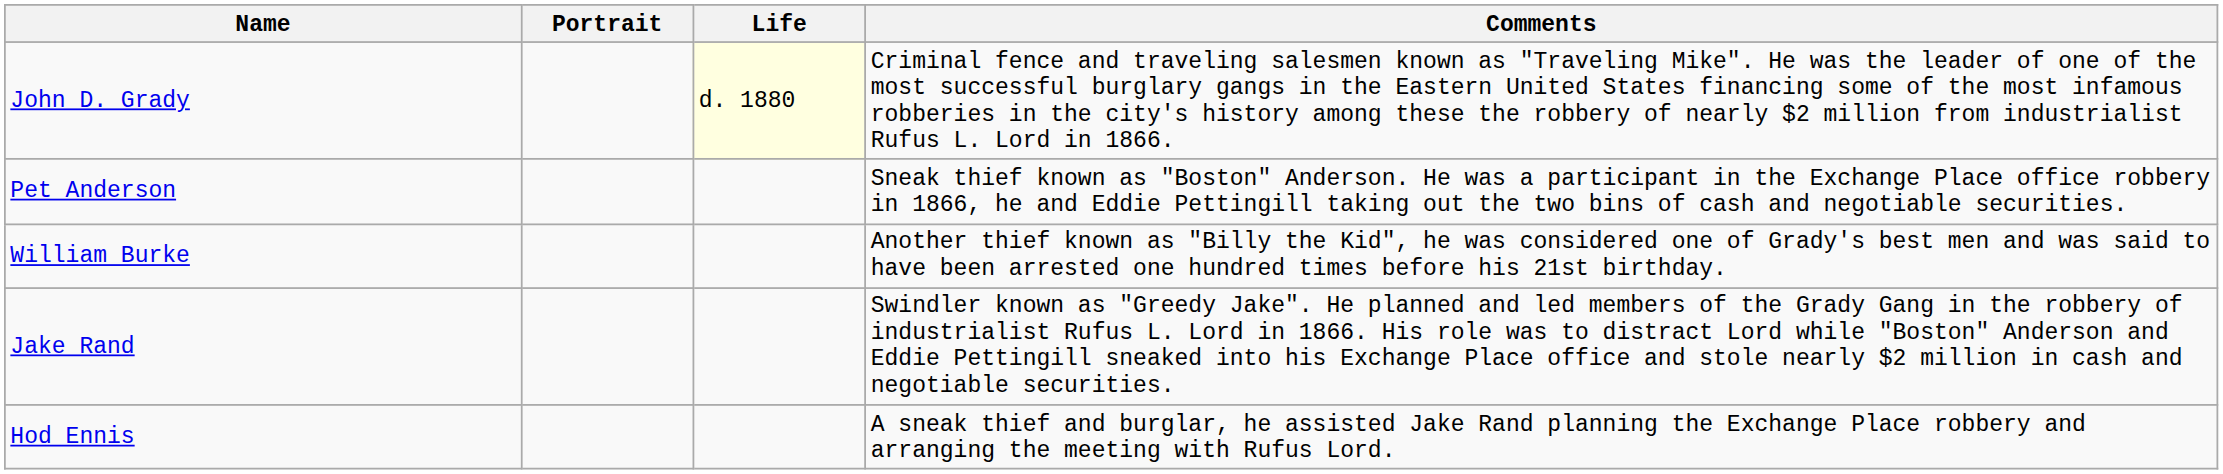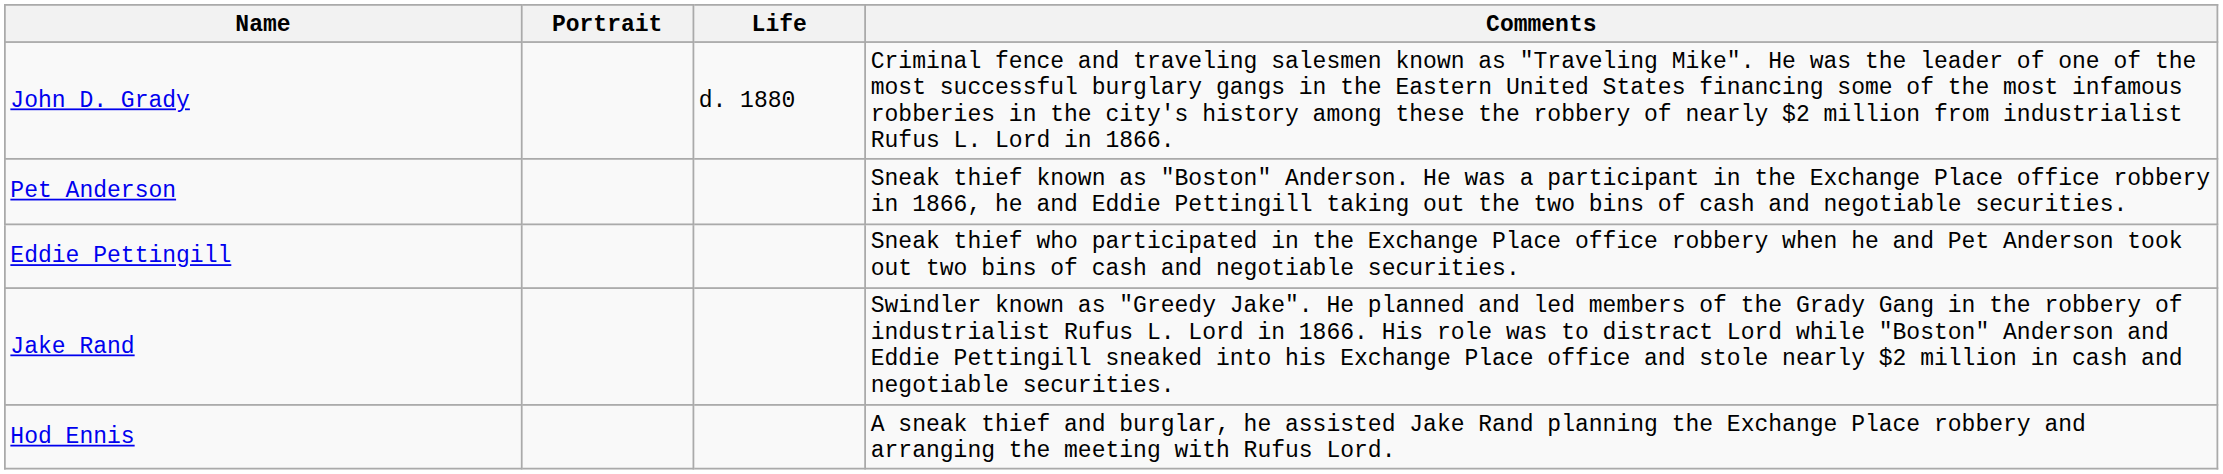John D. Grady | Life: lightyellow background -> no background
- row: William Burke | Another thief known as "Billy the Kid", he was considered one of Grady's best men and was said to have been arrested one hundred times before his 21st birthday.
+ row: Eddie Pettingill | Sneak thief who participated in the Exchange Place office robbery when he and Pet Anderson took out two bins of cash and negotiable securities.
